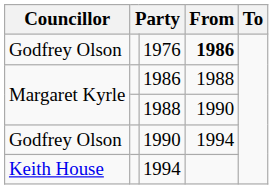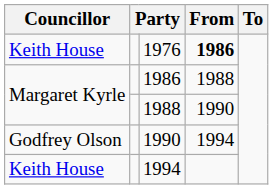1976 | Councillor: Godfrey Olson -> Keith House
